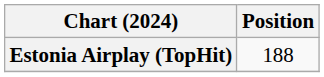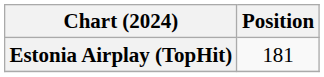Estonia Airplay (TopHit) | Position: 188 -> 181
